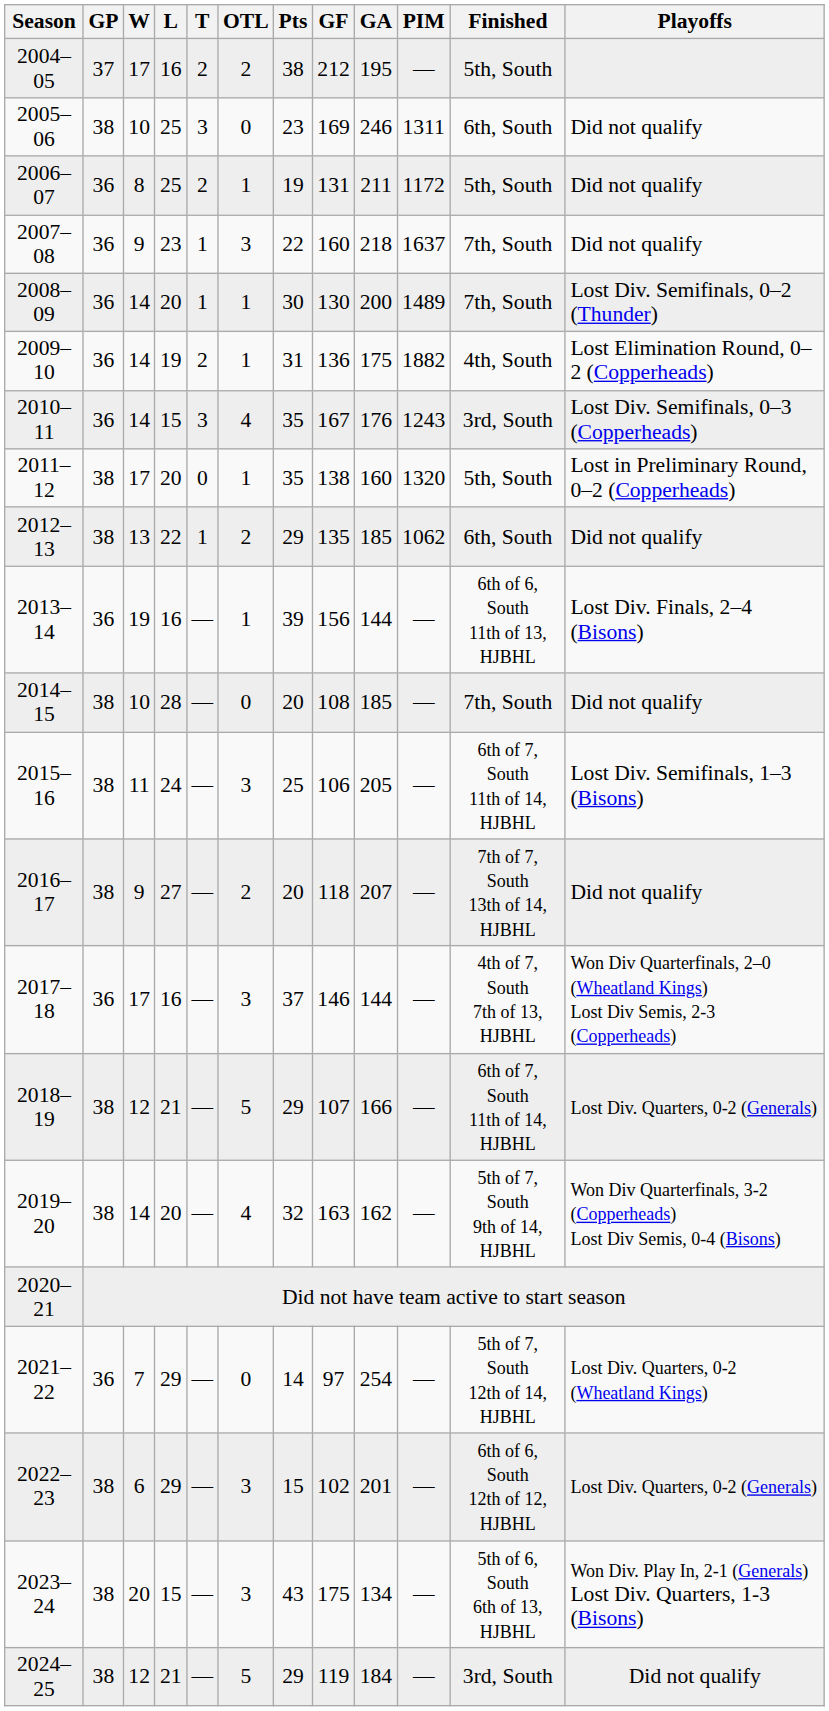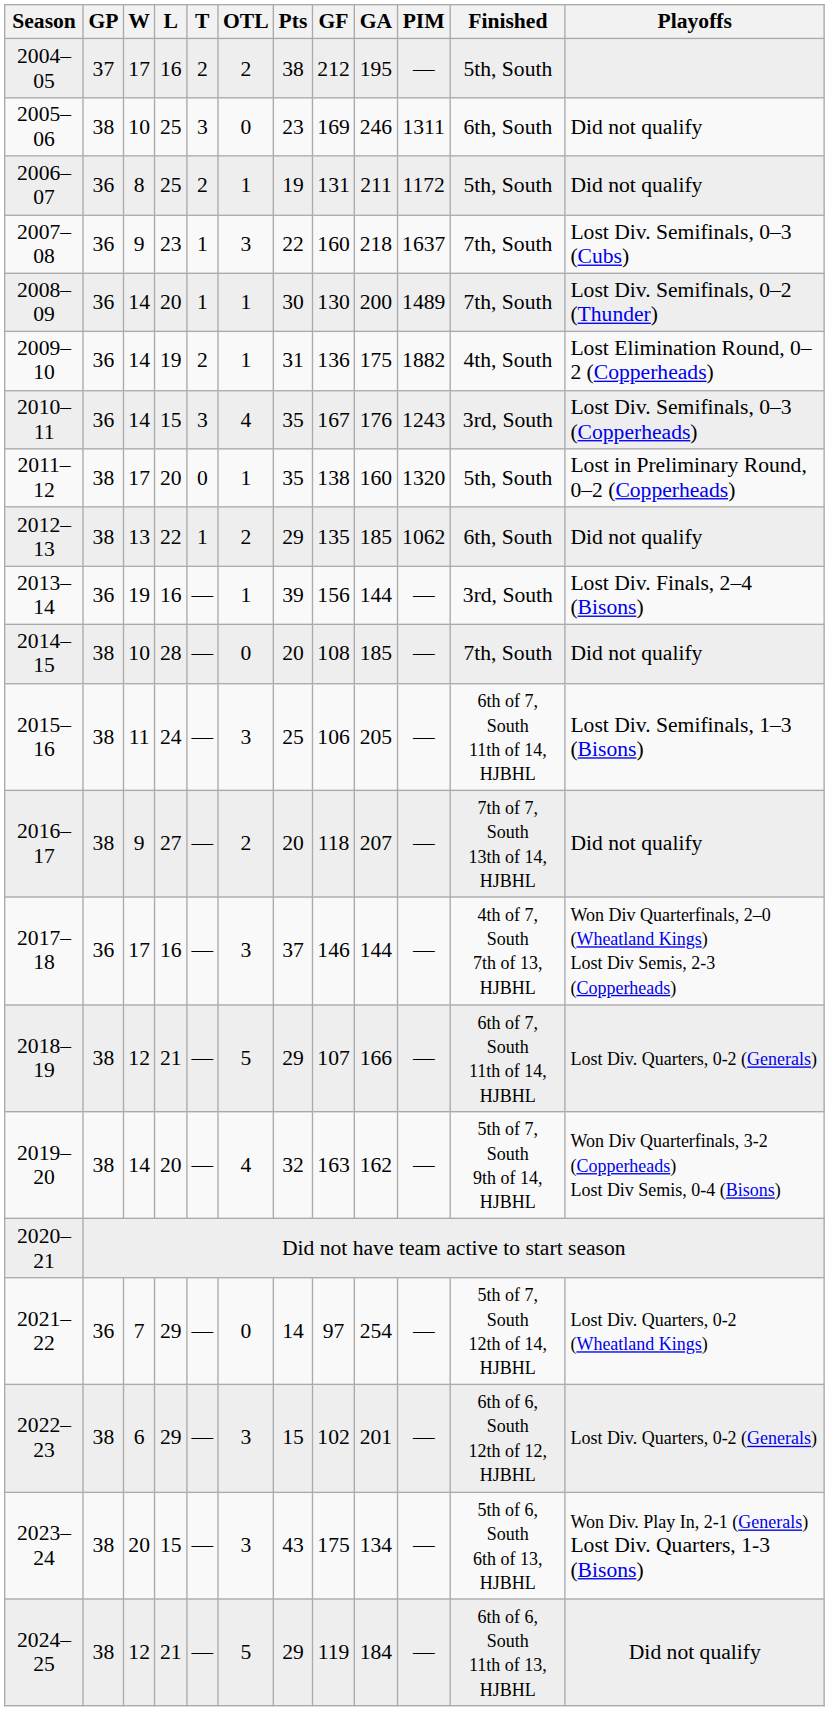2007–08 | Playoffs: Did not qualify -> Lost Div. Semifinals, 0–3 (Cubs)
2013–14 | Finished: 6th of 6, South 11th of 13, HJBHL -> 3rd, South
2024–25 | Finished: 3rd, South -> 6th of 6, South 11th of 13, HJBHL
